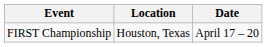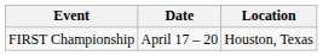columns swapped: Location <-> Date
